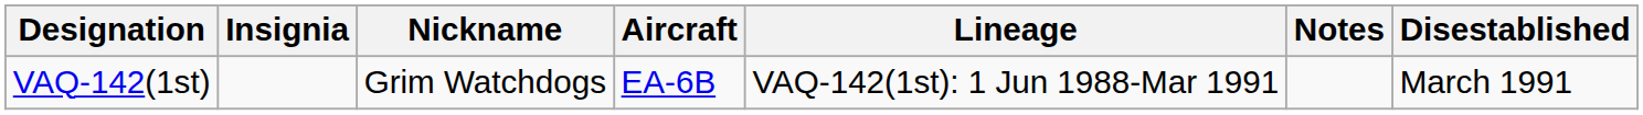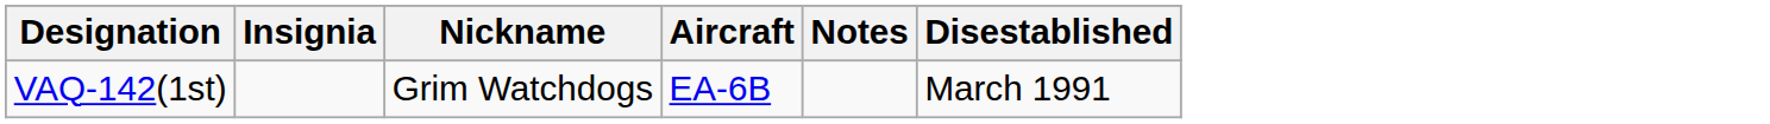- column: Lineage | VAQ-142(1st): 1 Jun 1988-Mar 1991
